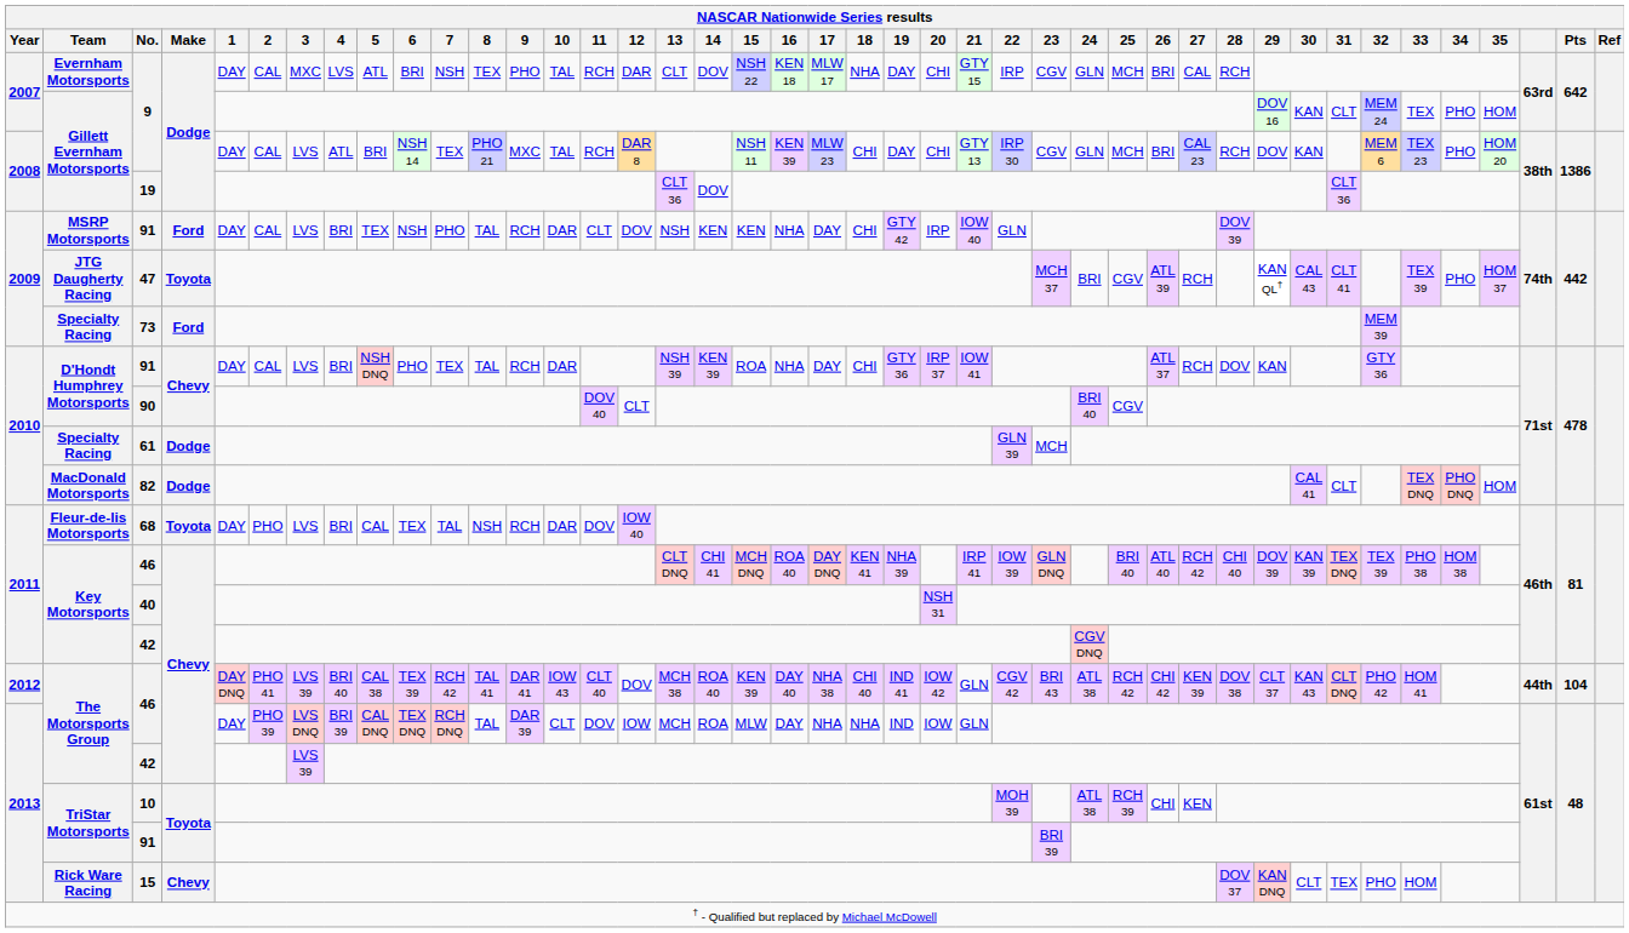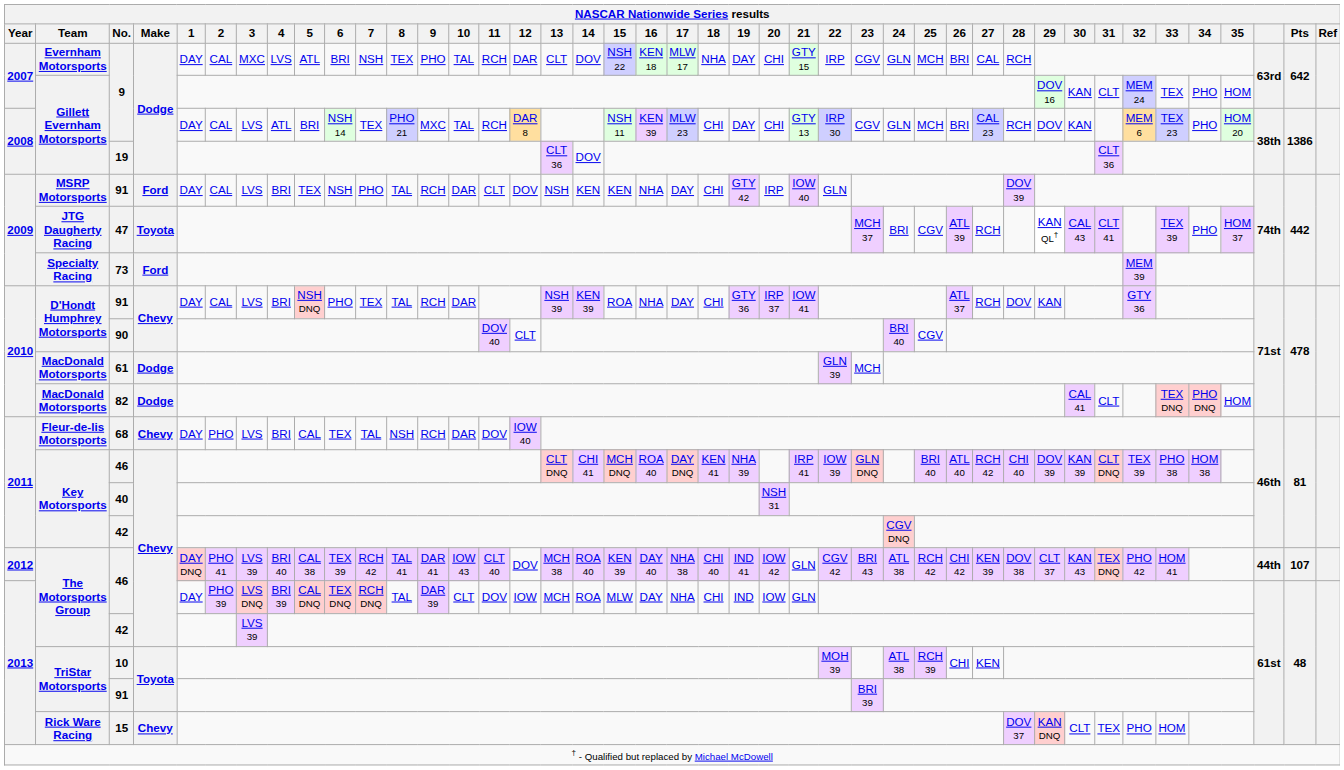61 | Team: Specialty Racing -> MacDonald Motorsports
68 | Make: Toyota -> Chevy
2011 / 46 | 31: TEX DNQ -> CLT DNQ
2012 / 46 | 31: CLT DNQ -> TEX DNQ
2012 / 46 | Pts: 104 -> 107
2013 / 46 | 18: NHA -> CHI
